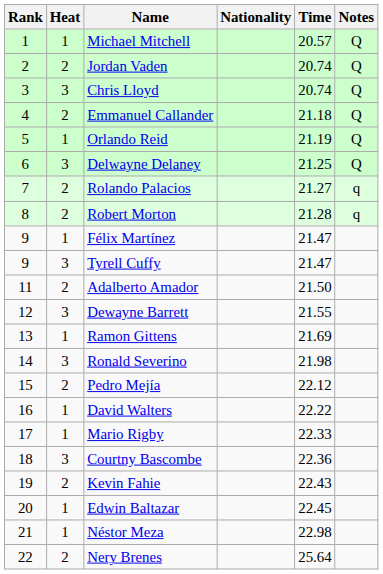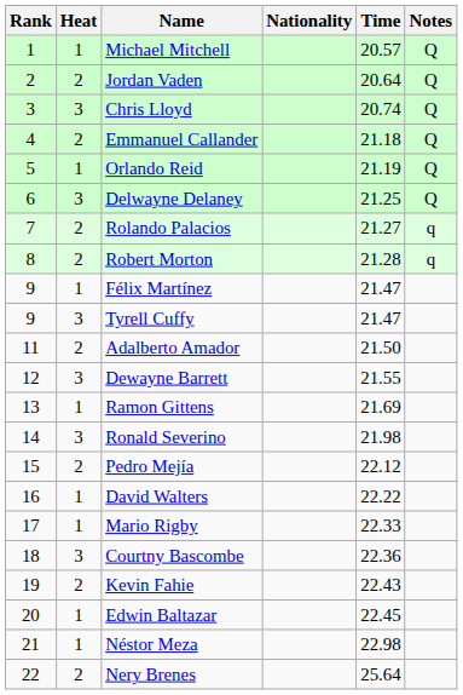Jordan Vaden | Time: 20.74 -> 20.64
